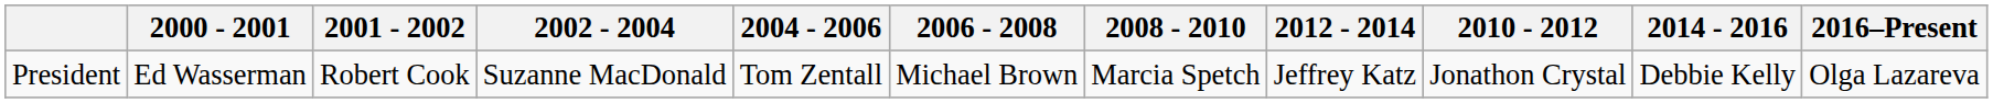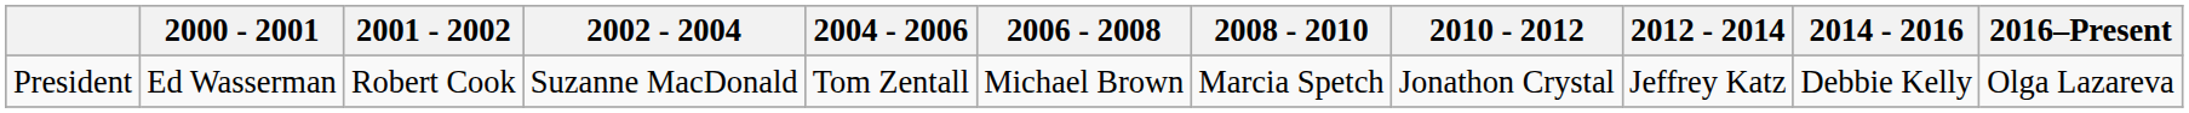columns swapped: 2010 - 2012 <-> 2012 - 2014
